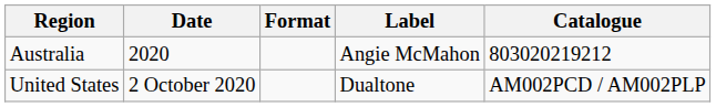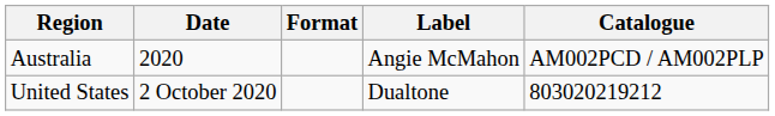Australia | Catalogue: 803020219212 -> AM002PCD / AM002PLP
United States | Catalogue: AM002PCD / AM002PLP -> 803020219212
